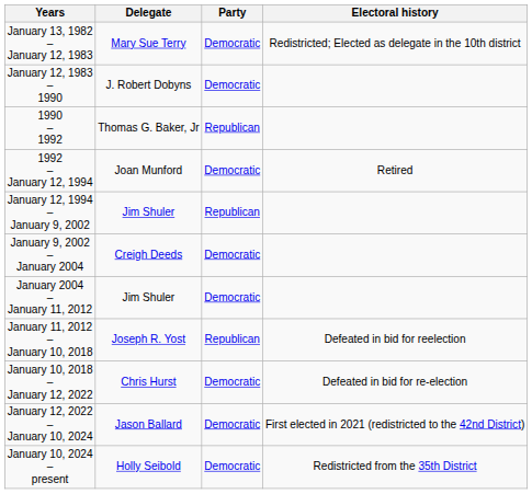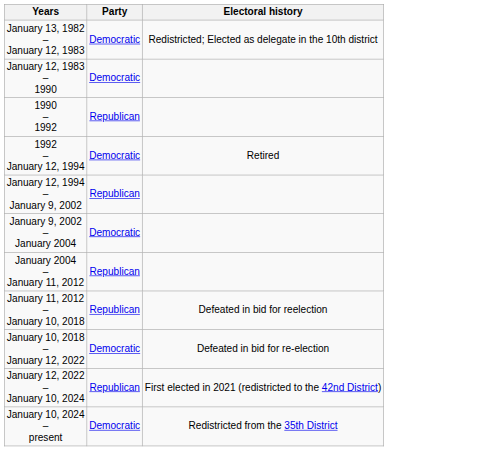- column: Delegate | Mary Sue Terry | J. Robert Dobyns | Thomas G. Baker, Jr | Joan Munford | Jim Shuler | Creigh Deeds | Jim Shuler | Joseph R. Yost | Chris Hurst | Jason Ballard | Holly Seibold
January 2004 – January 11, 2012 | Party: Democratic -> Republican
January 12, 2022 – January 10, 2024 | Party: Democratic -> Republican
